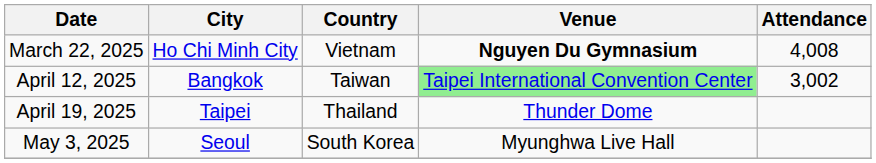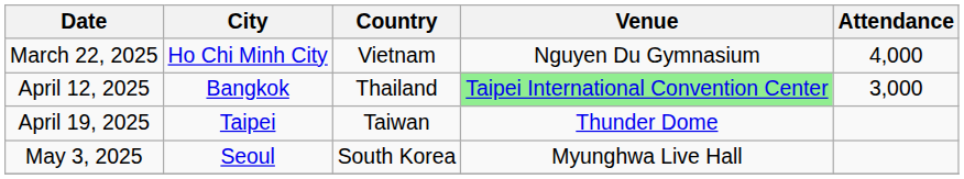March 22, 2025 | Venue: bold -> normal
March 22, 2025 | Attendance: 4,008 -> 4,000
April 12, 2025 | Country: Taiwan -> Thailand
April 12, 2025 | Attendance: 3,002 -> 3,000
April 19, 2025 | Country: Thailand -> Taiwan
